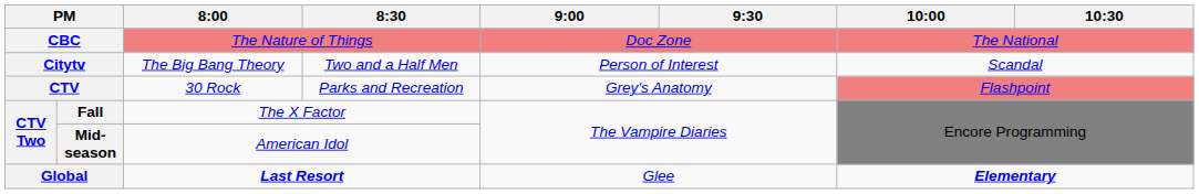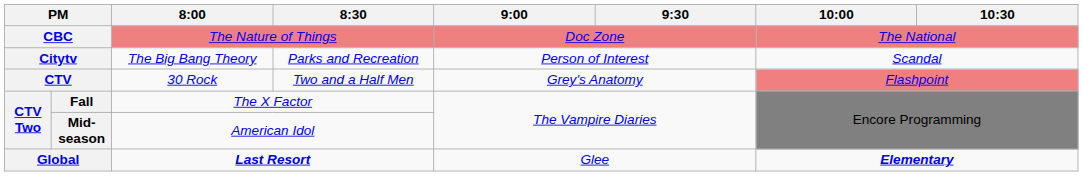Citytv | 8:30: Two and a Half Men -> Parks and Recreation
CTV | 8:30: Parks and Recreation -> Two and a Half Men
